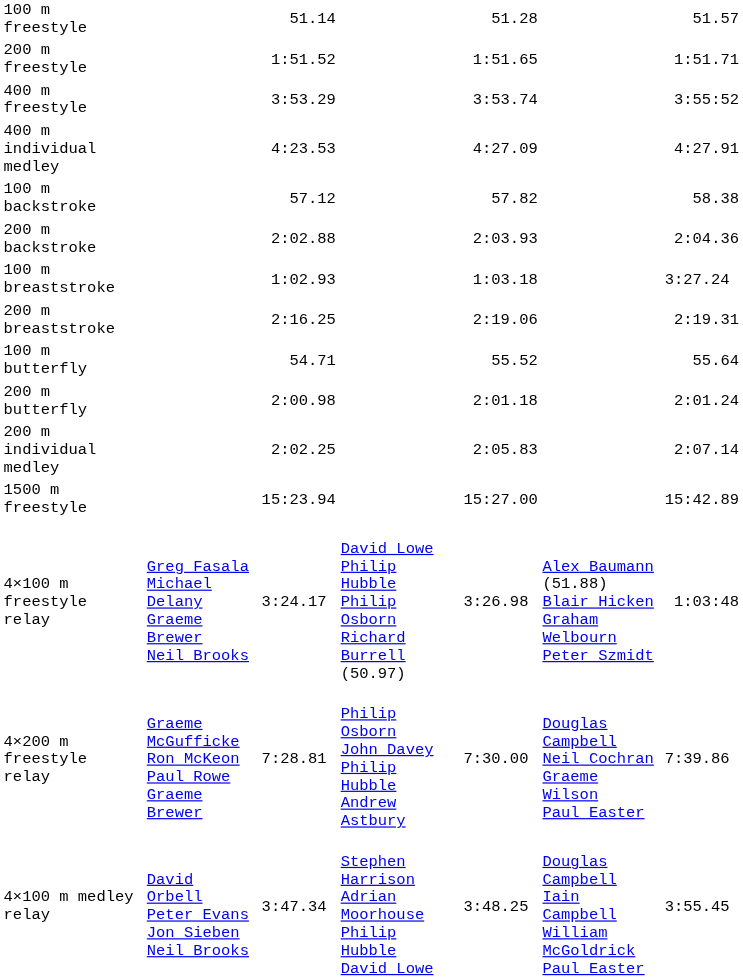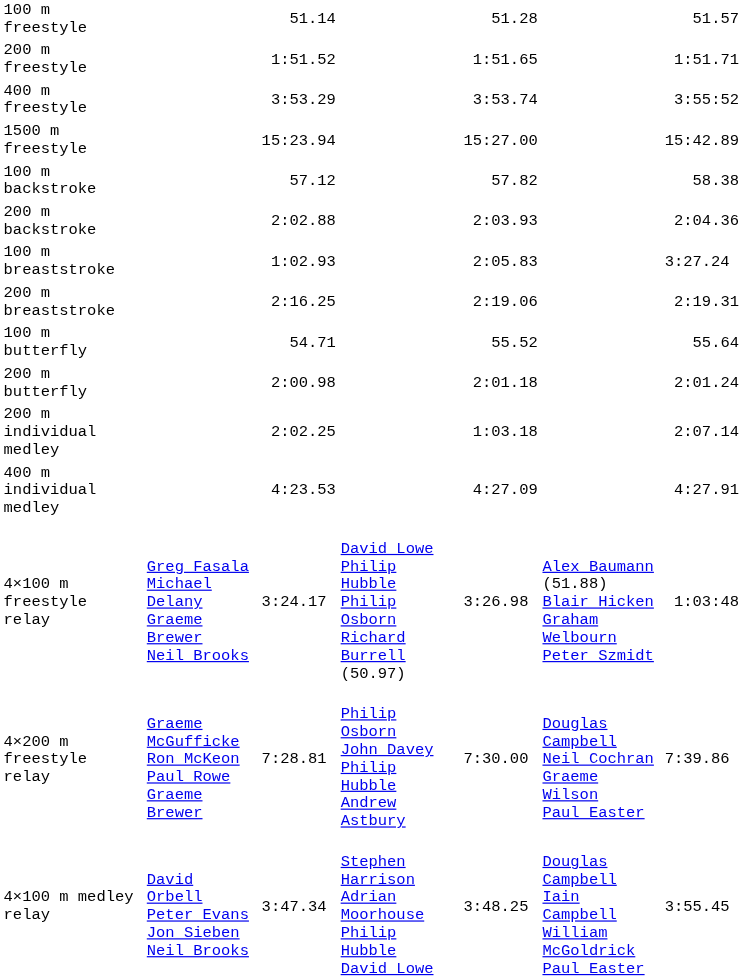rows swapped: 1500 m freestyle <-> 400 m individual medley
100 m breaststroke | column 5: 1:03.18 -> 2:05.83
200 m individual medley | column 5: 2:05.83 -> 1:03.18
